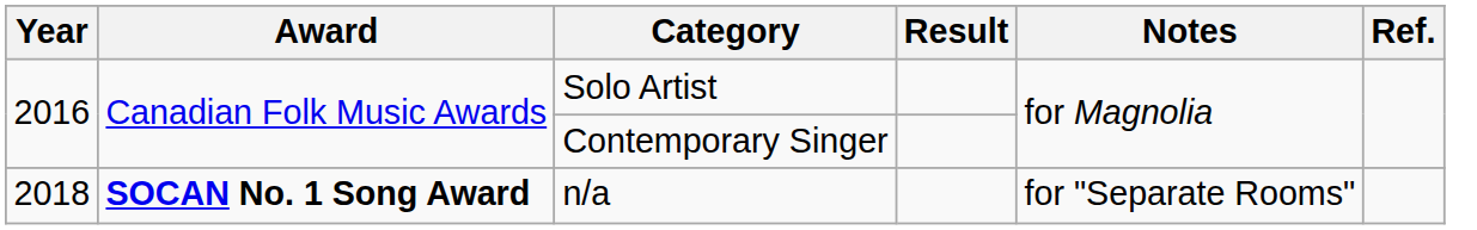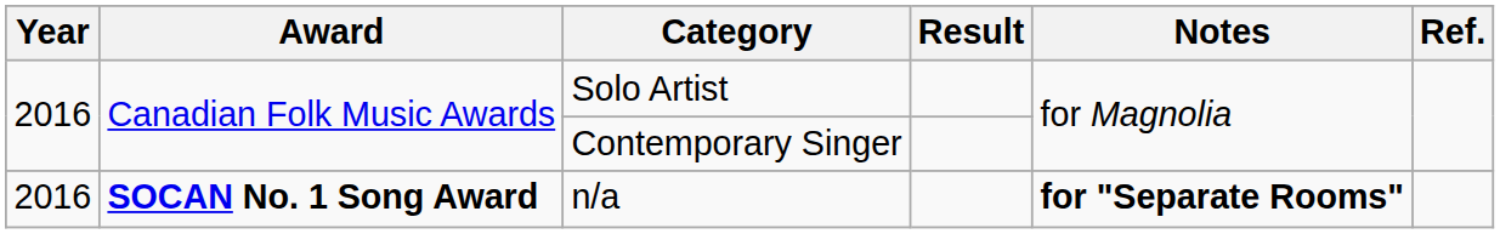n/a | Year: 2018 -> 2016
n/a | Notes: normal -> bold
